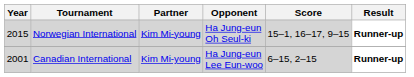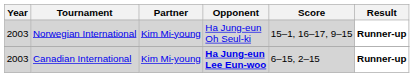Norwegian International | Year: 2015 -> 2003
Canadian International | Year: 2001 -> 2003
Canadian International | Opponent: normal -> bold
